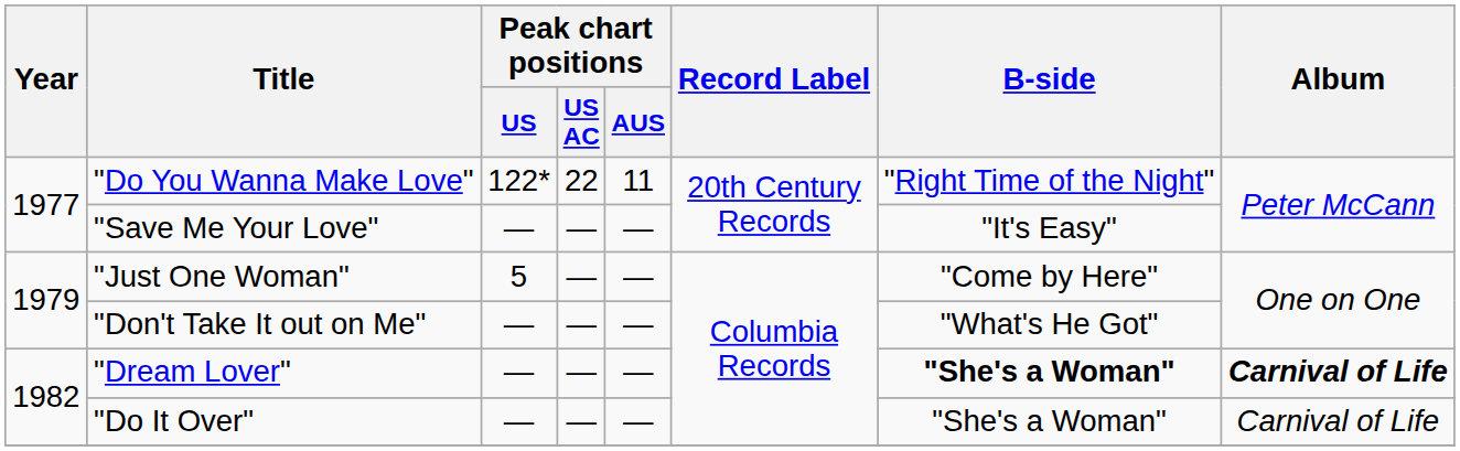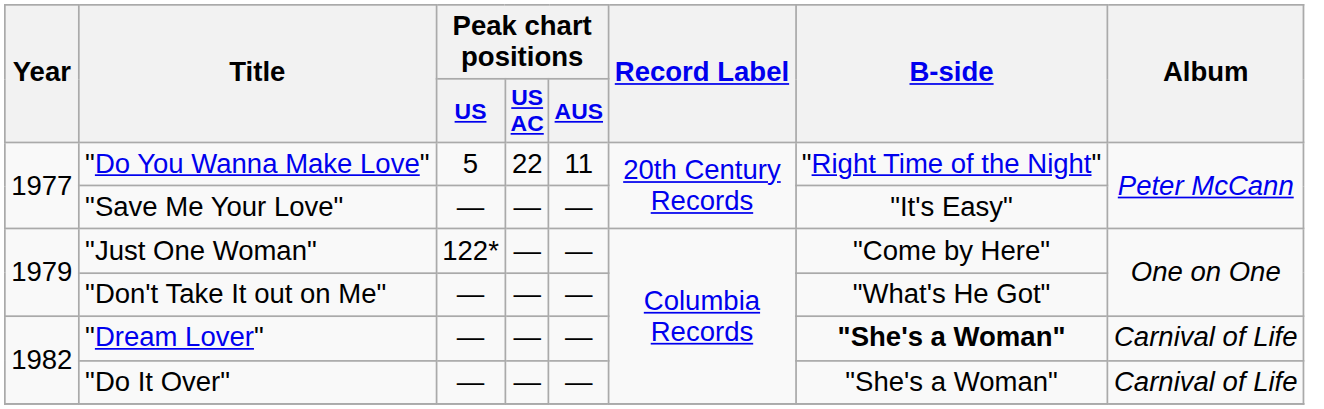"Do You Wanna Make Love" | Peak chart positions / US: 122* -> 5
"Just One Woman" | Peak chart positions / US: 5 -> 122*
"Dream Lover" | Album: bold -> normal
